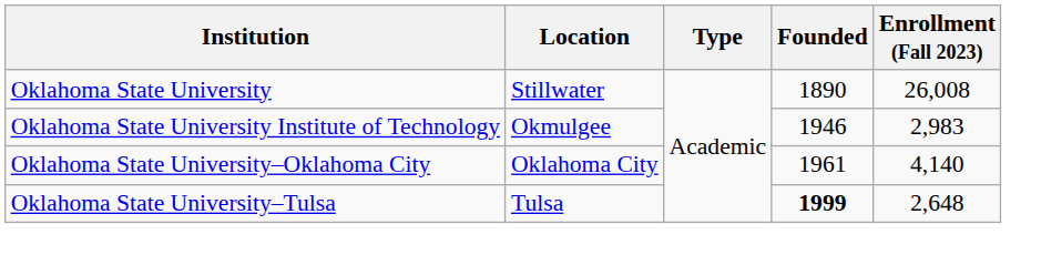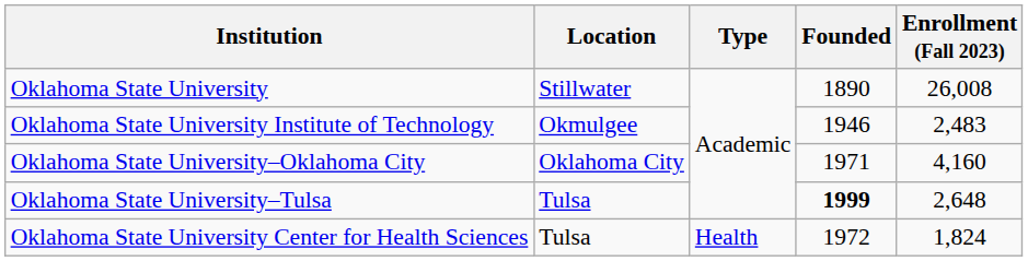Oklahoma State University Institute of Technology | Enrollment (Fall 2023): 2,983 -> 2,483
Oklahoma State University–Oklahoma City | Founded: 1961 -> 1971
Oklahoma State University–Oklahoma City | Enrollment (Fall 2023): 4,140 -> 4,160
+ row: Oklahoma State University Center for Health Sciences | Tulsa | Health | 1972 | 1,824
